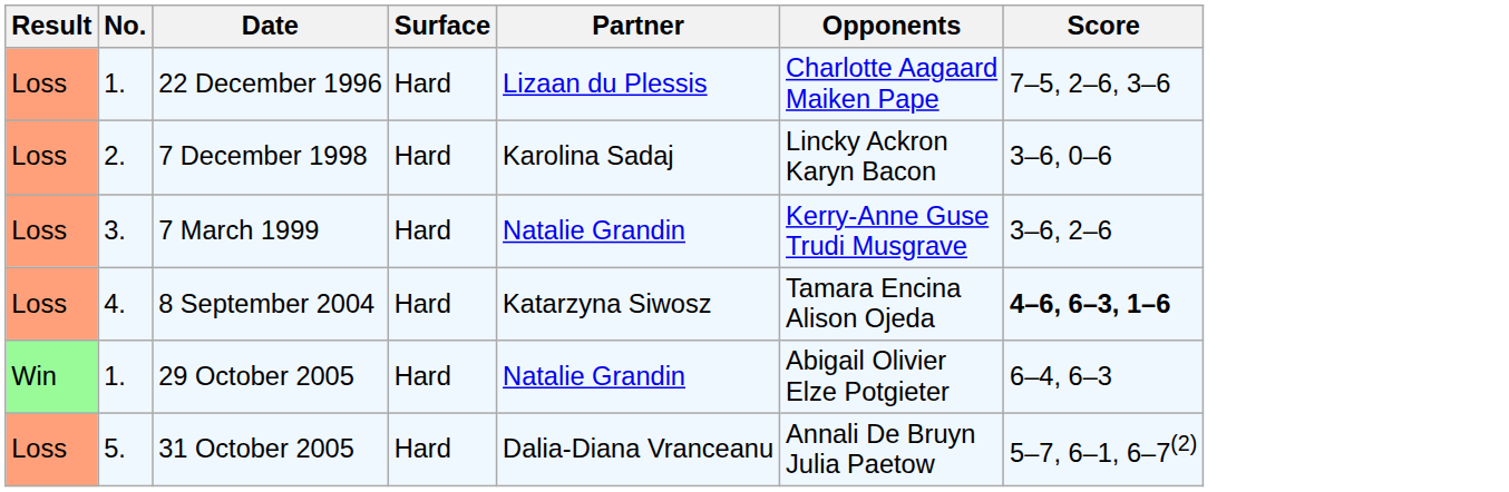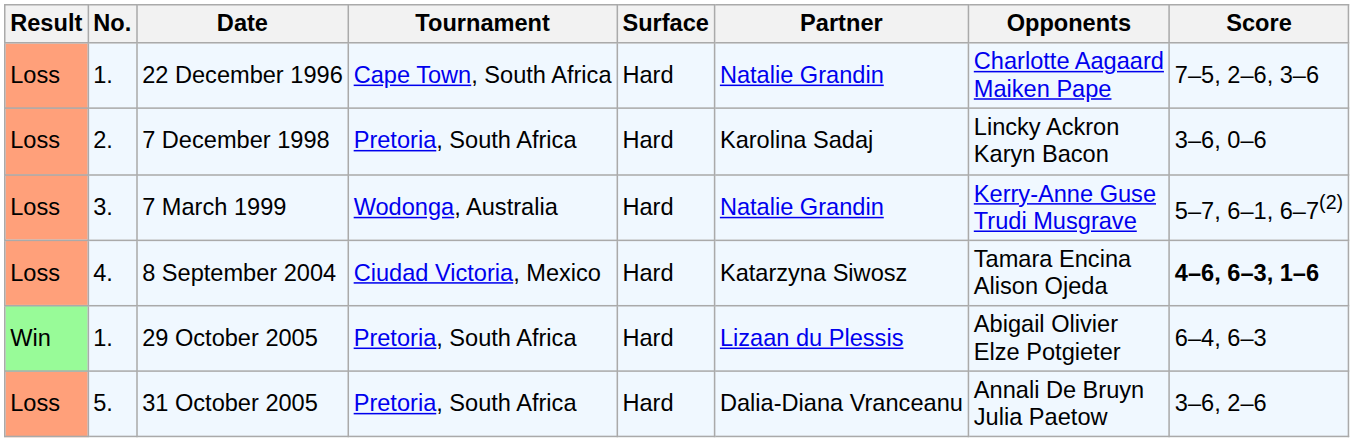+ column: Tournament | Cape Town, South Africa | Pretoria, South Africa | Wodonga, Australia | Ciudad Victoria, Mexico | Pretoria, South Africa | Pretoria, South Africa
22 December 1996 | Partner: Lizaan du Plessis -> Natalie Grandin
7 March 1999 | Score: 3–6, 2–6 -> 5–7, 6–1, 6–7(2)
29 October 2005 | Partner: Natalie Grandin -> Lizaan du Plessis
31 October 2005 | Score: 5–7, 6–1, 6–7(2) -> 3–6, 2–6
